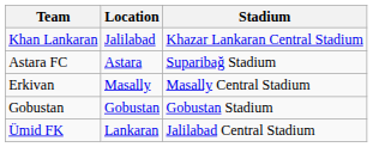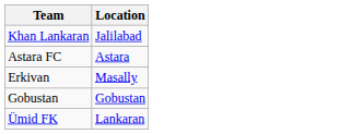- column: Stadium | Khazar Lankaran Central Stadium | Suparibağ Stadium | Masally Central Stadium | Gobustan Stadium | Jalilabad Central Stadium
